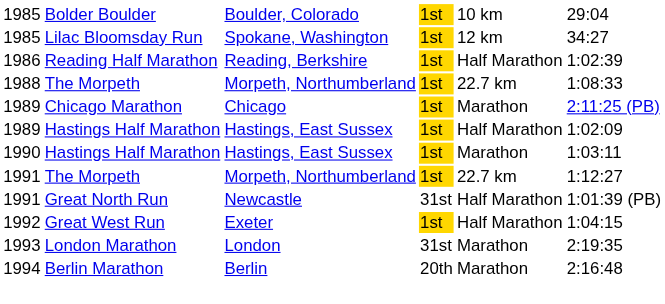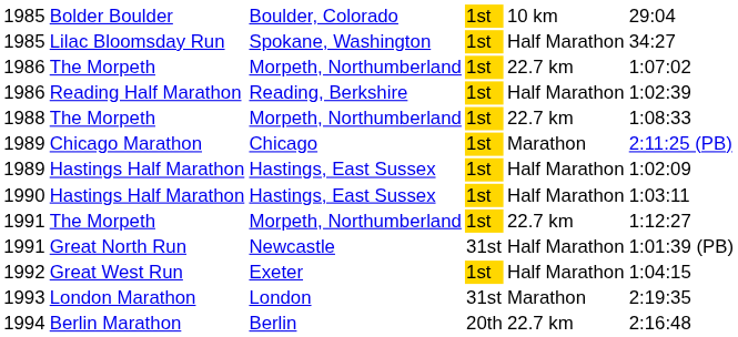1985 / Lilac Bloomsday Run | column 5: 12 km -> Half Marathon
+ row: 1986 | The Morpeth | Morpeth, Northumberland | 1st | 22.7 km | 1:07:02
1990 | column 5: Marathon -> Half Marathon
1994 | column 5: Marathon -> 22.7 km
